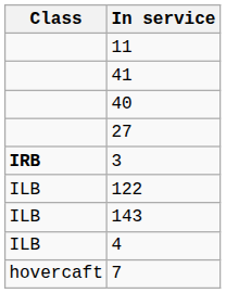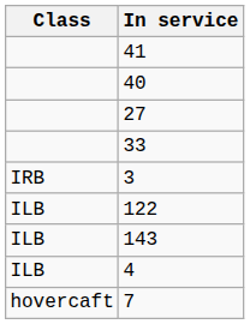- row: 11
+ row: 33
3 | Class: bold -> normal
